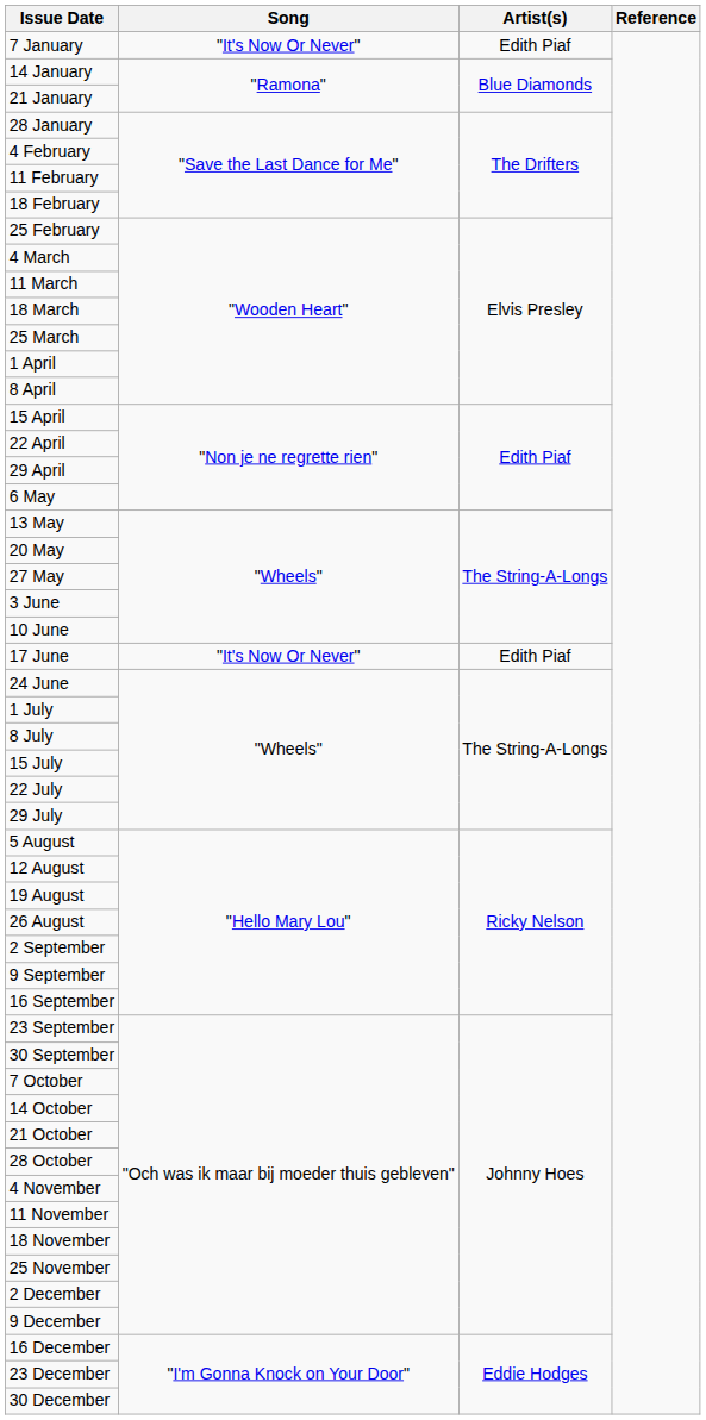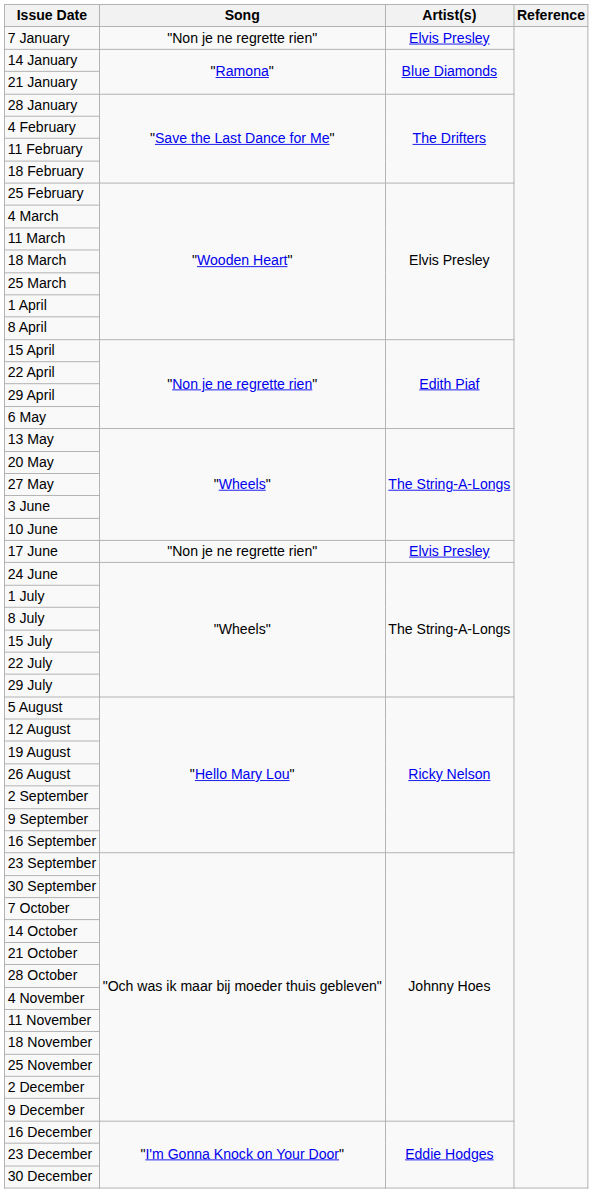7 January | Song: "It's Now Or Never" -> "Non je ne regrette rien"
7 January | Artist(s): Edith Piaf -> Elvis Presley
17 June | Song: "It's Now Or Never" -> "Non je ne regrette rien"
17 June | Artist(s): Edith Piaf -> Elvis Presley
